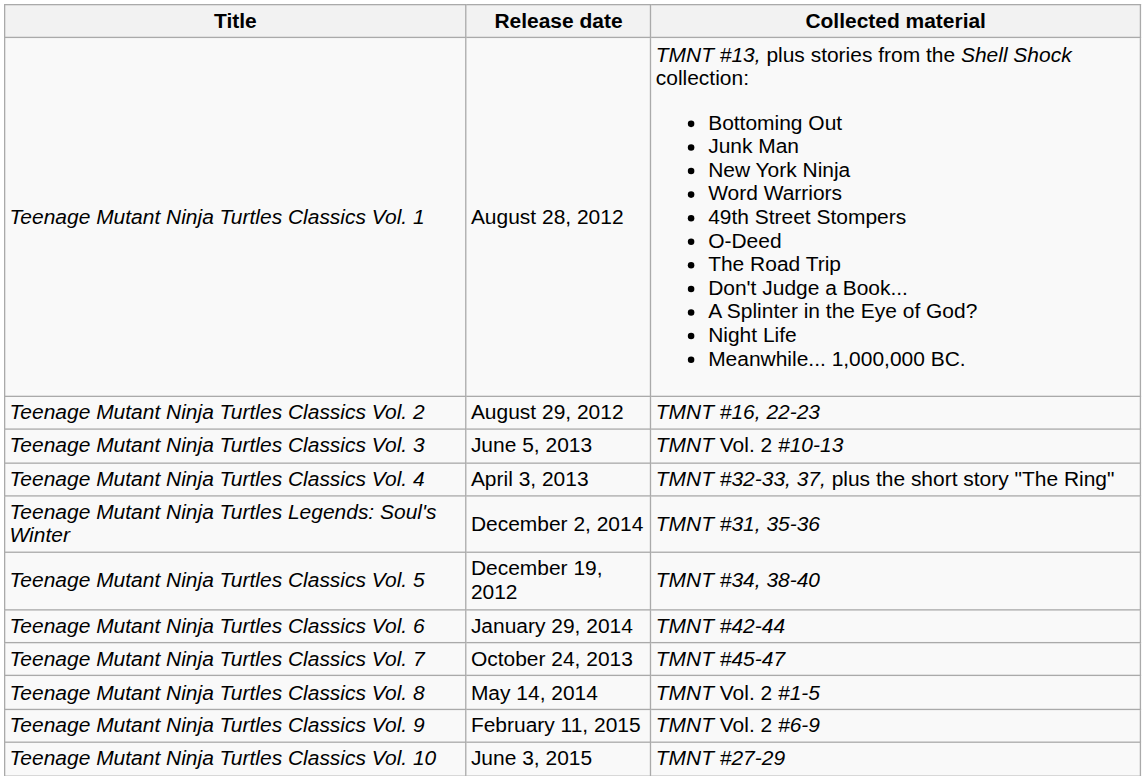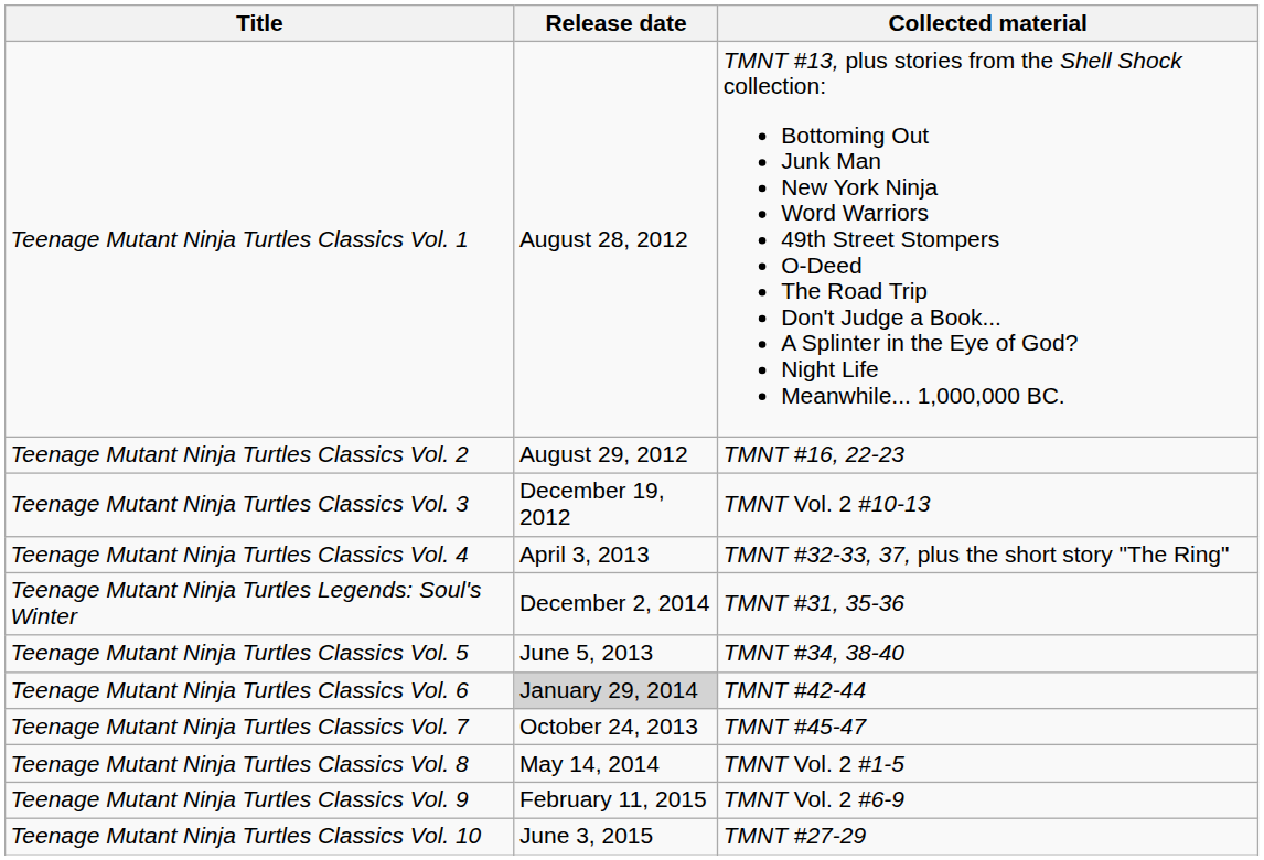Teenage Mutant Ninja Turtles Classics Vol. 3 | Release date: June 5, 2013 -> December 19, 2012
Teenage Mutant Ninja Turtles Classics Vol. 5 | Release date: December 19, 2012 -> June 5, 2013
Teenage Mutant Ninja Turtles Classics Vol. 6 | Release date: no background -> lightgrey background
